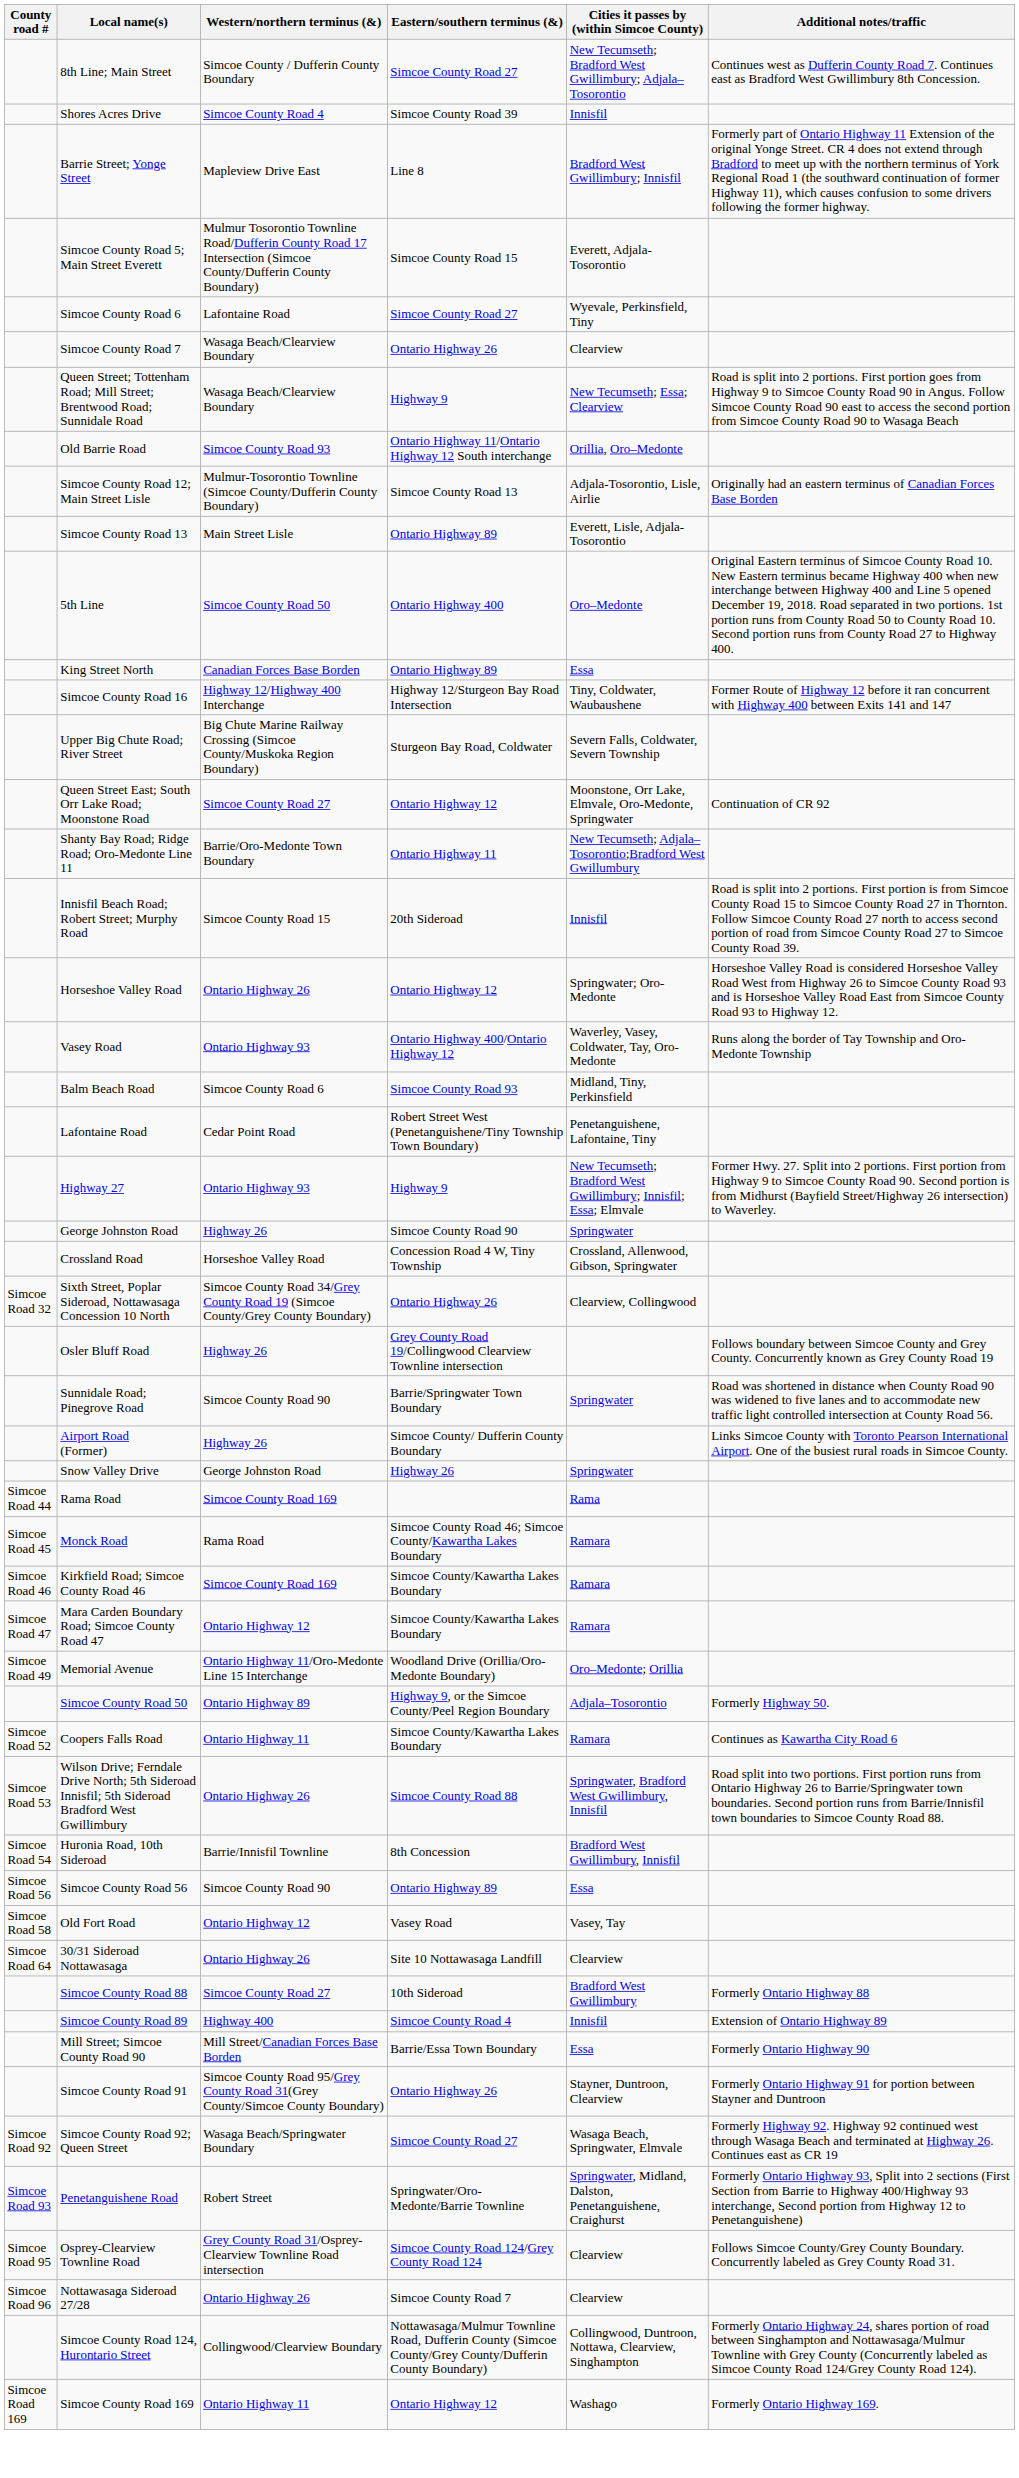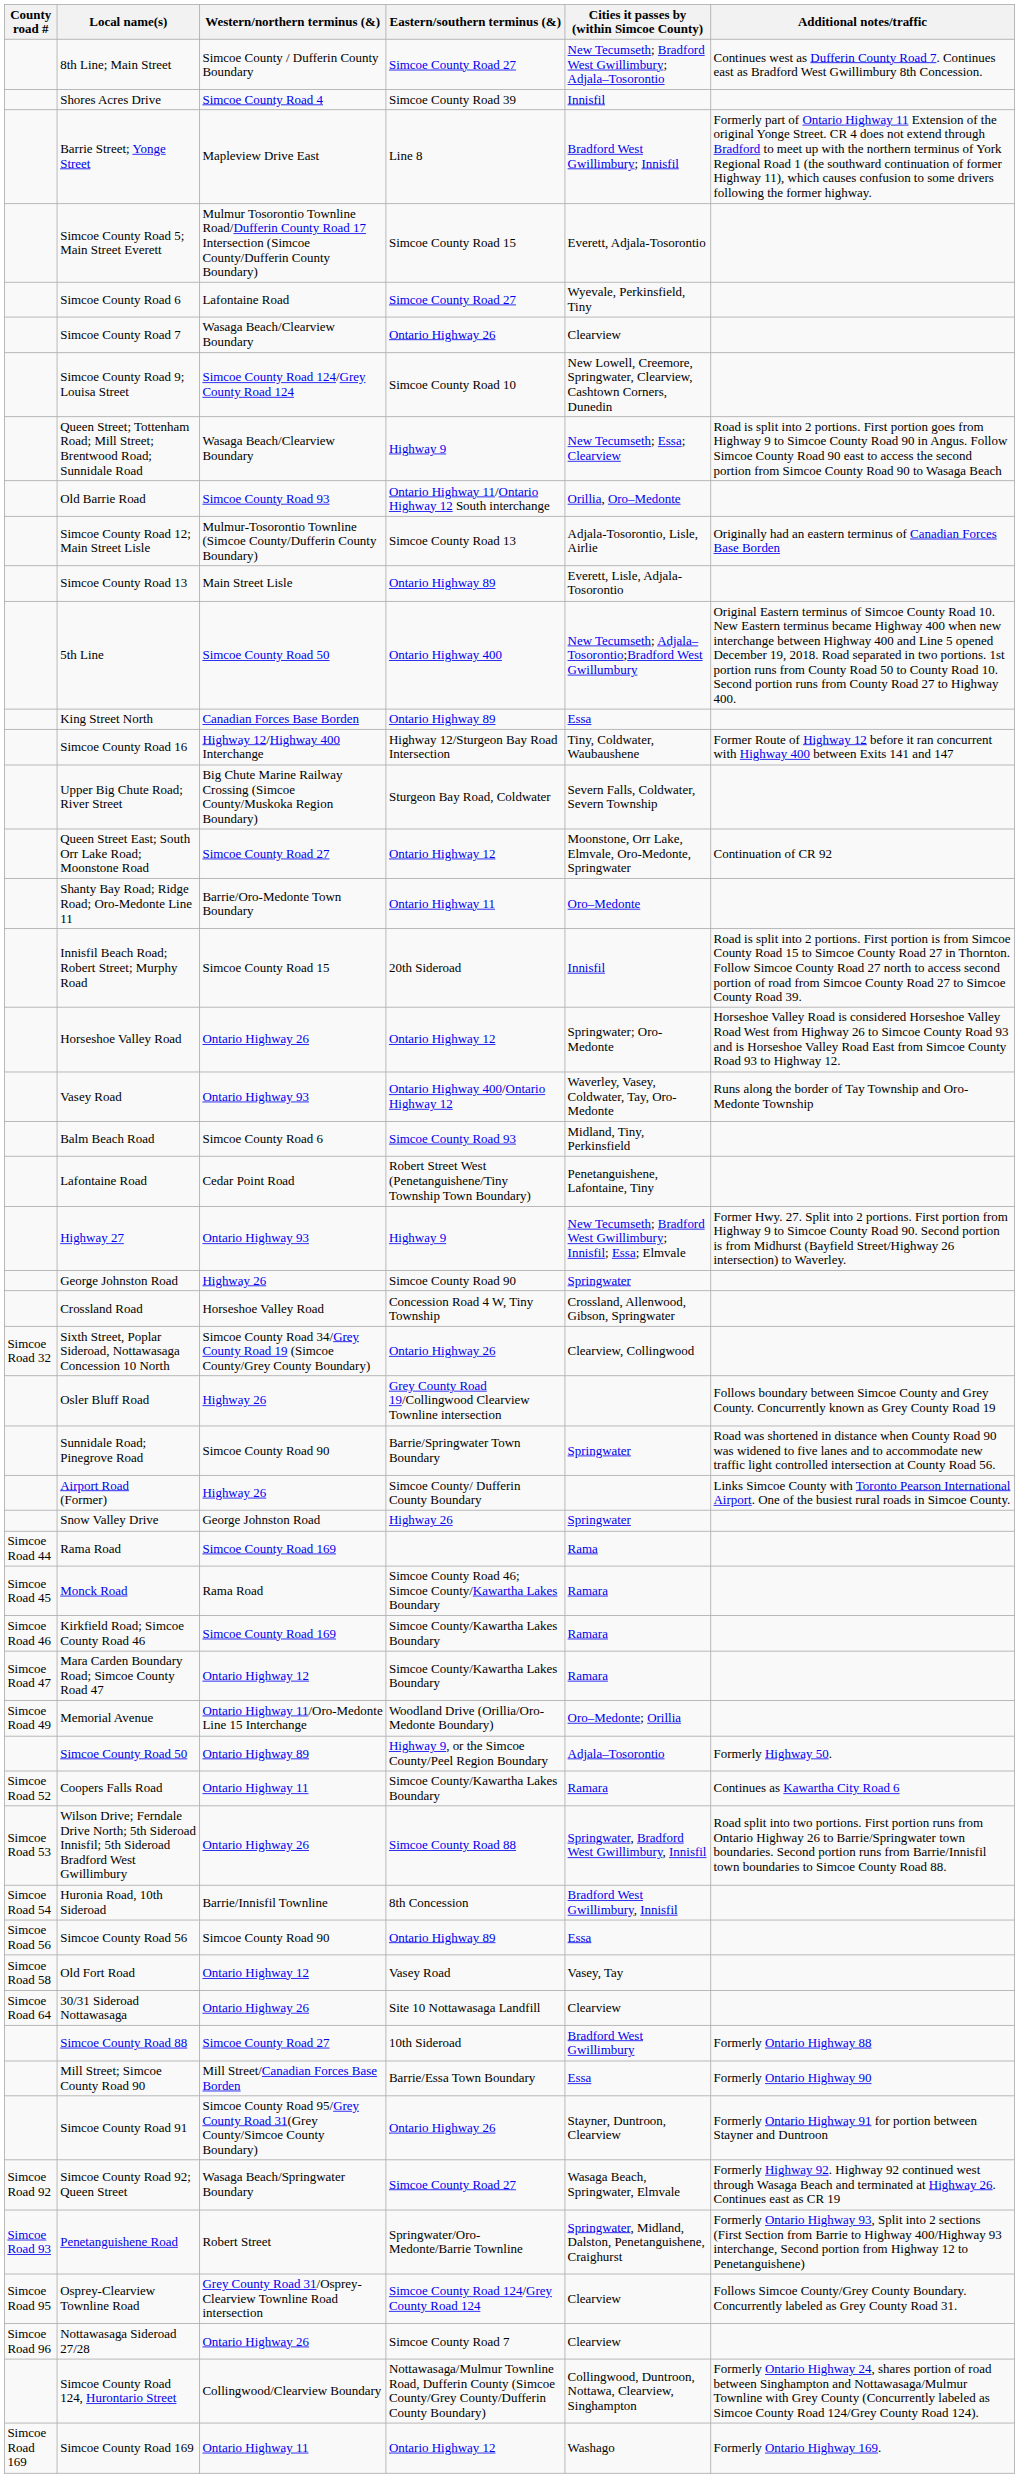+ row: Simcoe County Road 9; Louisa Street | Simcoe County Road 124/Grey County Road 124 | Simcoe County Road 10 | New Lowell, Creemore, Springwater, Clearview, Cashtown Corners, Dunedin
5th Line | Cities it passes by (within Simcoe County): Oro–Medonte -> New Tecumseth; Adjala–Tosorontio;Bradford West Gwillumbury
Shanty Bay Road; Ridge Road; Oro-Medonte Line 11 | Cities it passes by (within Simcoe County): New Tecumseth; Adjala–Tosorontio;Bradford West Gwillumbury -> Oro–Medonte
- row: Simcoe County Road 89 | Highway 400 | Simcoe County Road 4 | Innisfil | Extension of Ontario Highway 89
